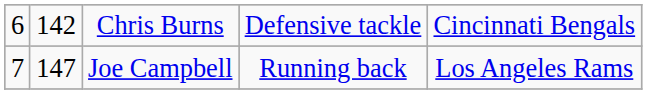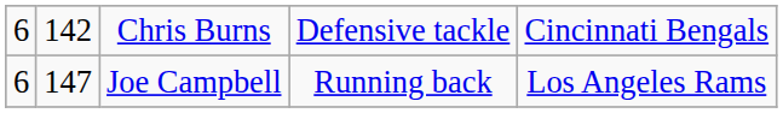Joe Campbell | column 1: 7 -> 6
